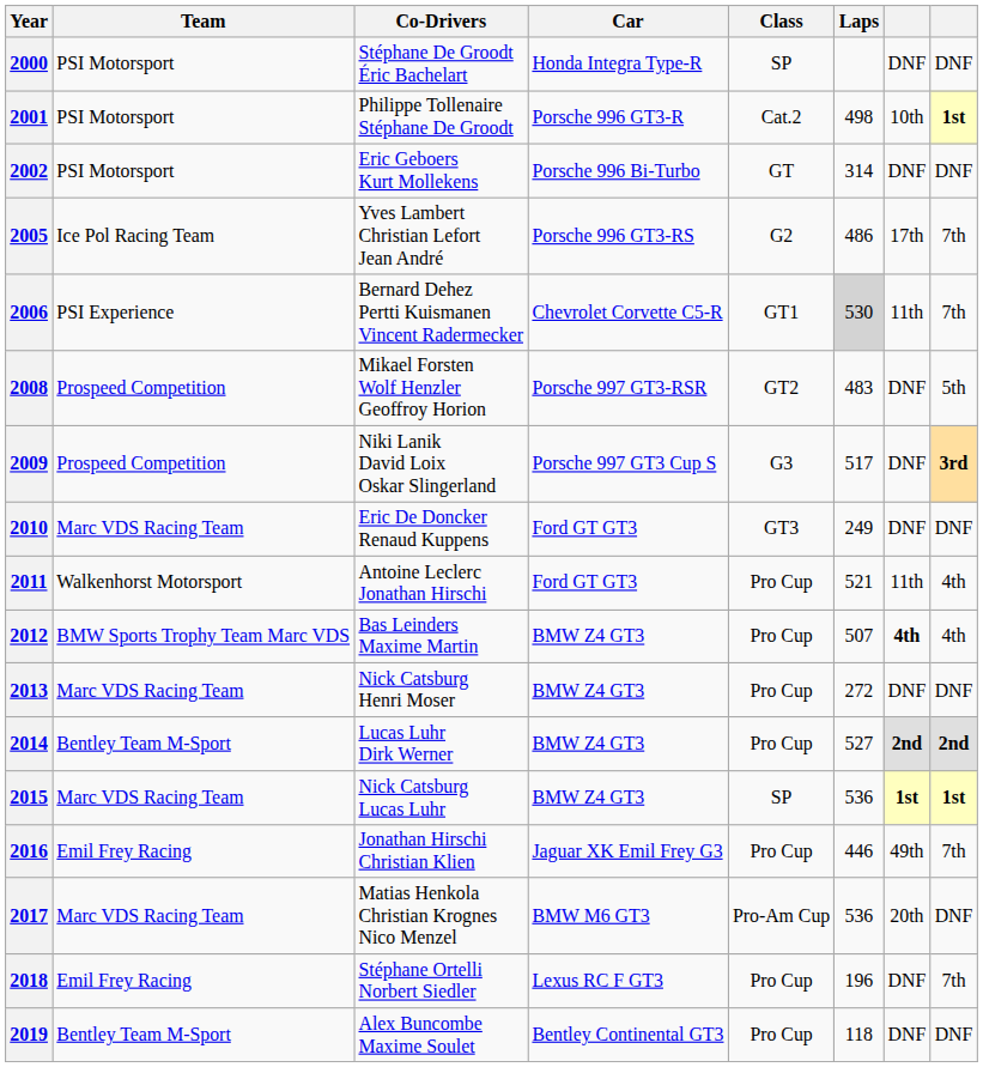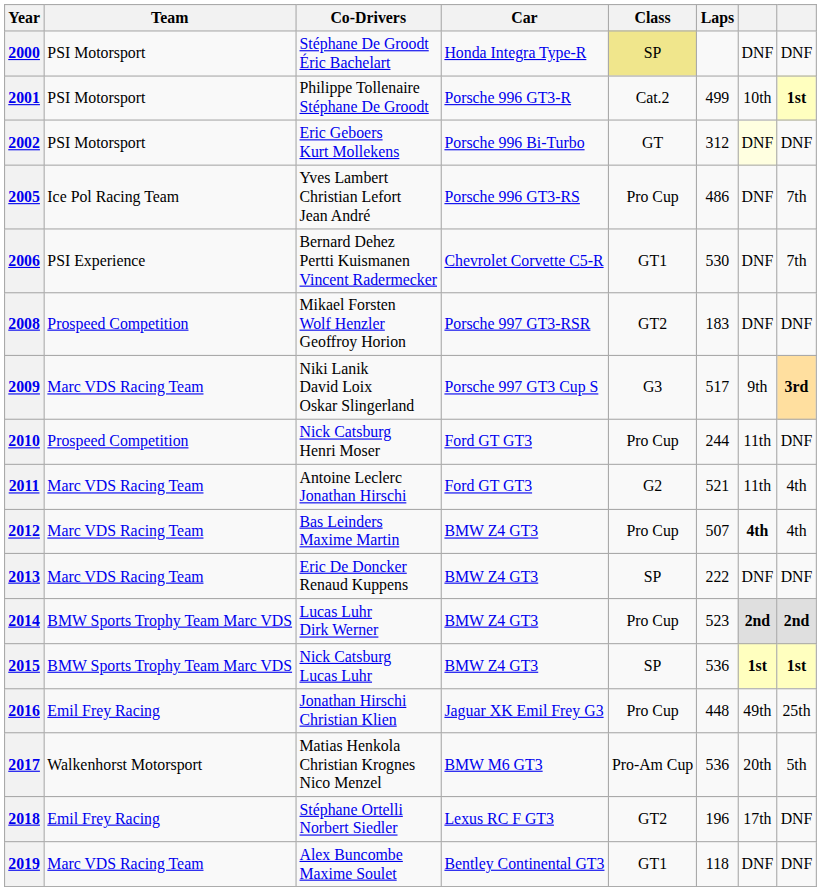2000 | Class: no background -> khaki background
2001 | Laps: 498 -> 499
2002 | Laps: 314 -> 312
2002 | column 7: no background -> lightyellow background
2005 | Class: G2 -> Pro Cup
2005 | column 7: 17th -> DNF
2006 | Laps: lightgrey background -> no background
2006 | column 7: 11th -> DNF
2008 | Laps: 483 -> 183
2008 | column 8: 5th -> DNF
2009 | Team: Prospeed Competition -> Marc VDS Racing Team
2009 | column 7: DNF -> 9th
2010 | Team: Marc VDS Racing Team -> Prospeed Competition
2010 | Co-Drivers: Eric De Doncker Renaud Kuppens -> Nick Catsburg Henri Moser
2010 | Class: GT3 -> Pro Cup
2010 | Laps: 249 -> 244
2010 | column 7: DNF -> 11th
2011 | Team: Walkenhorst Motorsport -> Marc VDS Racing Team
2011 | Class: Pro Cup -> G2
2012 | Team: BMW Sports Trophy Team Marc VDS -> Marc VDS Racing Team
2013 | Co-Drivers: Nick Catsburg Henri Moser -> Eric De Doncker Renaud Kuppens
2013 | Class: Pro Cup -> SP
2013 | Laps: 272 -> 222
2014 | Team: Bentley Team M-Sport -> BMW Sports Trophy Team Marc VDS
2014 | Laps: 527 -> 523
2015 | Team: Marc VDS Racing Team -> BMW Sports Trophy Team Marc VDS
2016 | Laps: 446 -> 448
2016 | column 8: 7th -> 25th
2017 | Team: Marc VDS Racing Team -> Walkenhorst Motorsport
2017 | column 8: DNF -> 5th
2018 | Class: Pro Cup -> GT2
2018 | column 7: DNF -> 17th
2018 | column 8: 7th -> DNF
2019 | Team: Bentley Team M-Sport -> Marc VDS Racing Team
2019 | Class: Pro Cup -> GT1
